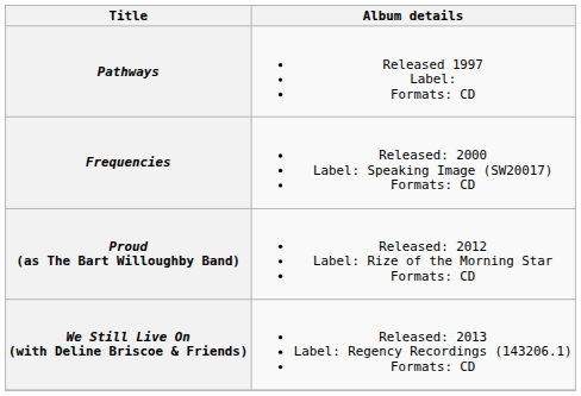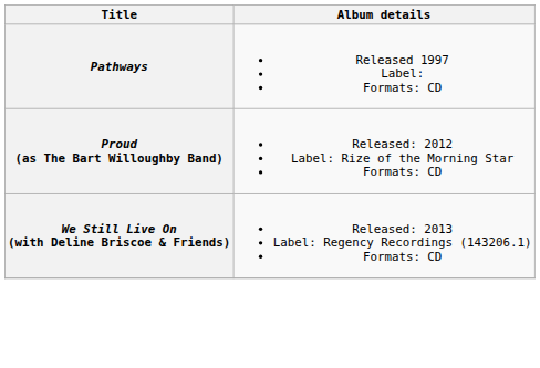- row: Frequencies | Released: 2000 Label: Speaking Image (SW20017) Formats: CD
